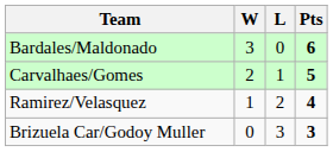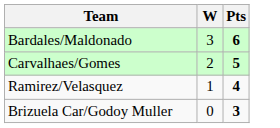- column: L | 0 | 1 | 2 | 3
